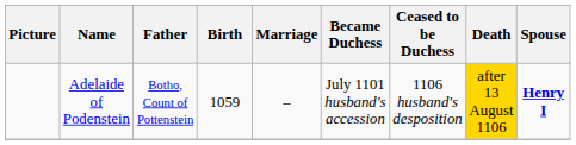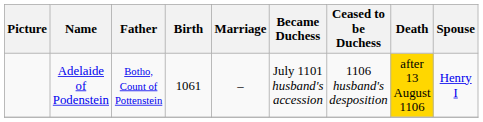Adelaide of Podenstein | Birth: 1059 -> 1061
Adelaide of Podenstein | Spouse: bold -> normal
